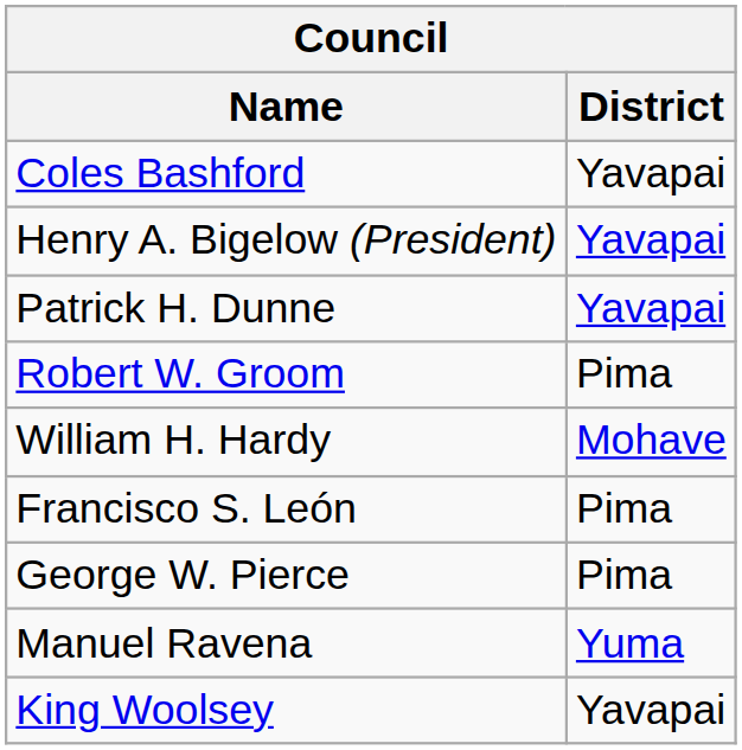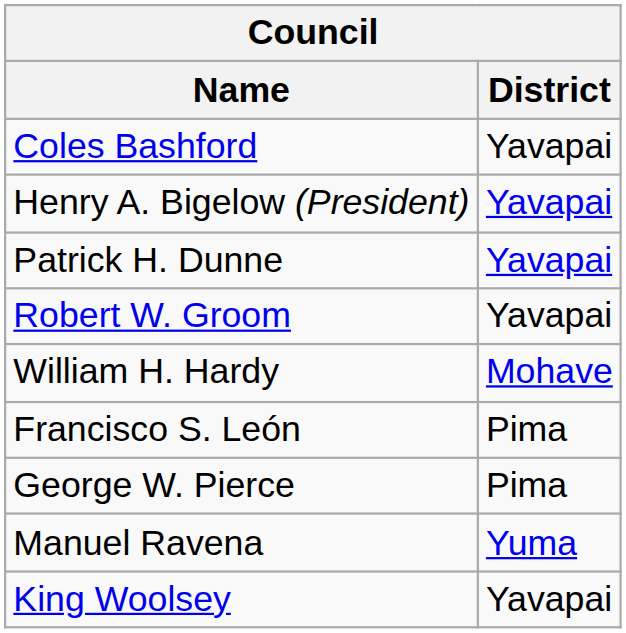Robert W. Groom | District: Pima -> Yavapai
